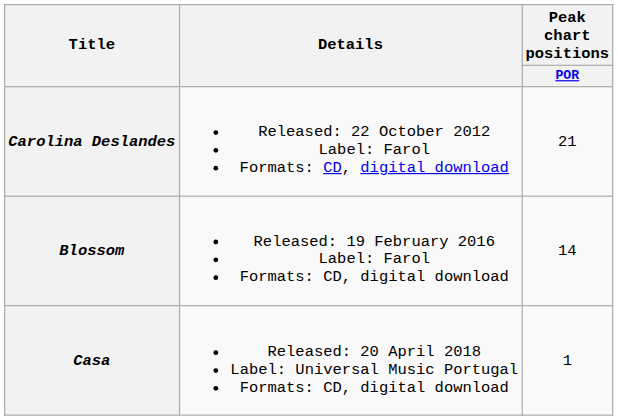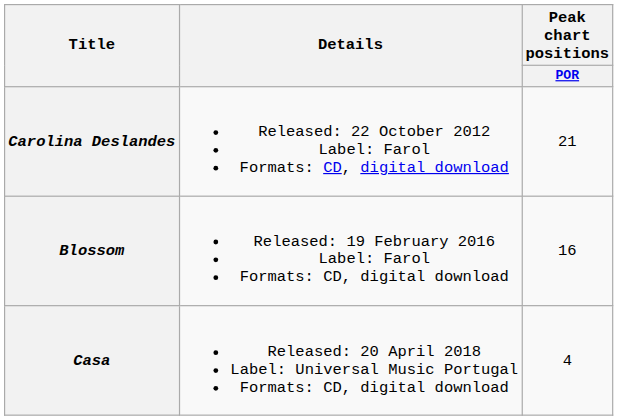Blossom | Peak chart positions / POR: 14 -> 16
Casa | Peak chart positions / POR: 1 -> 4
